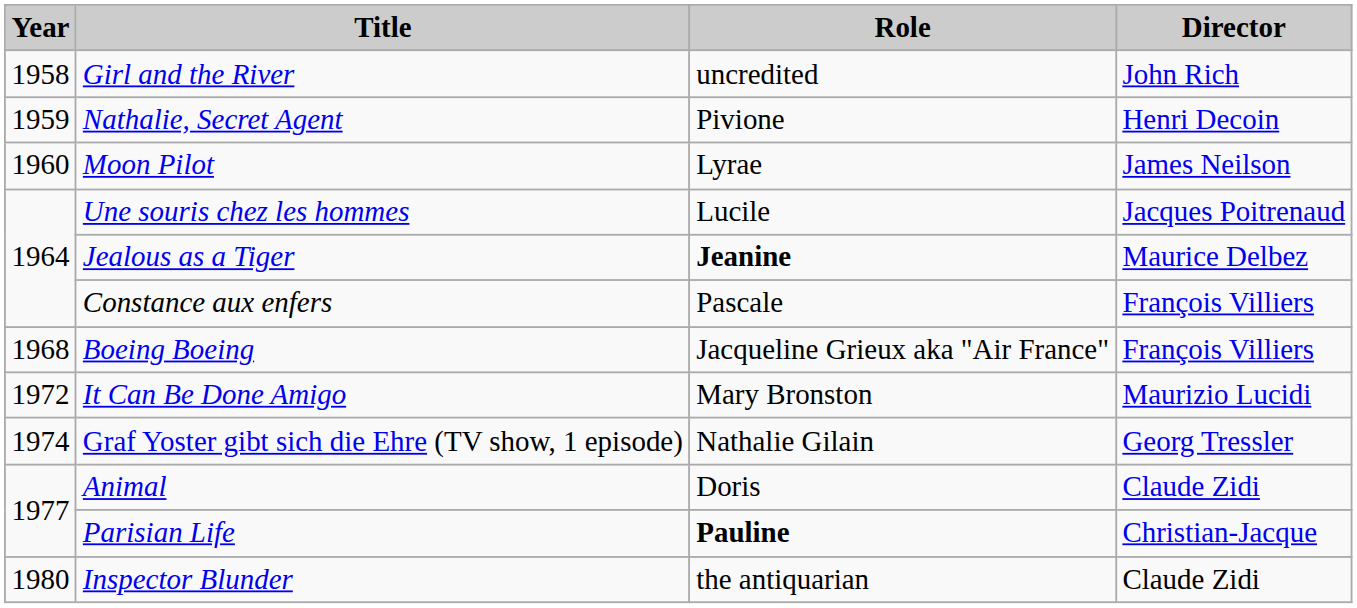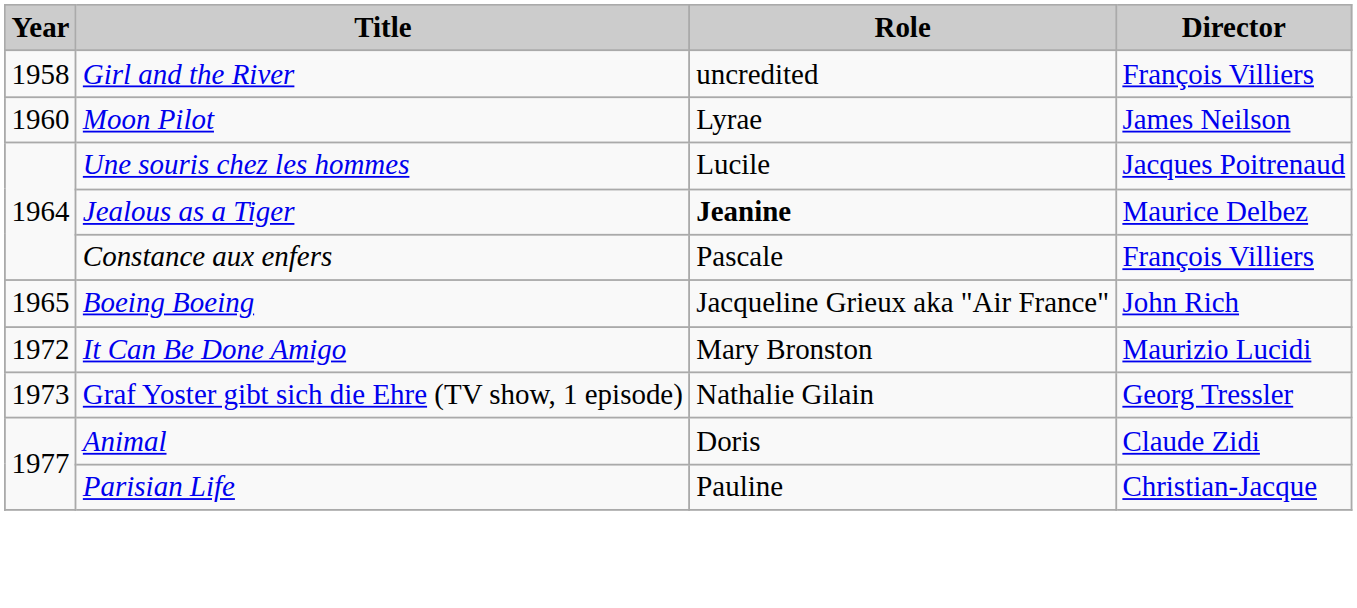Girl and the River | Director: John Rich -> François Villiers
- row: 1959 | Nathalie, Secret Agent | Pivione | Henri Decoin
Boeing Boeing | Year: 1968 -> 1965
Boeing Boeing | Director: François Villiers -> John Rich
Graf Yoster gibt sich die Ehre (TV show, 1 episode) | Year: 1974 -> 1973
Parisian Life | Role: bold -> normal
- row: 1980 | Inspector Blunder | the antiquarian | Claude Zidi
